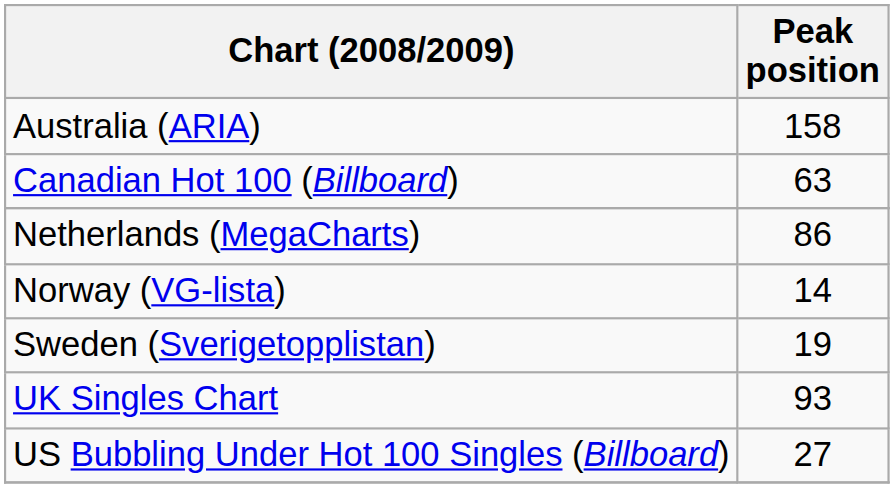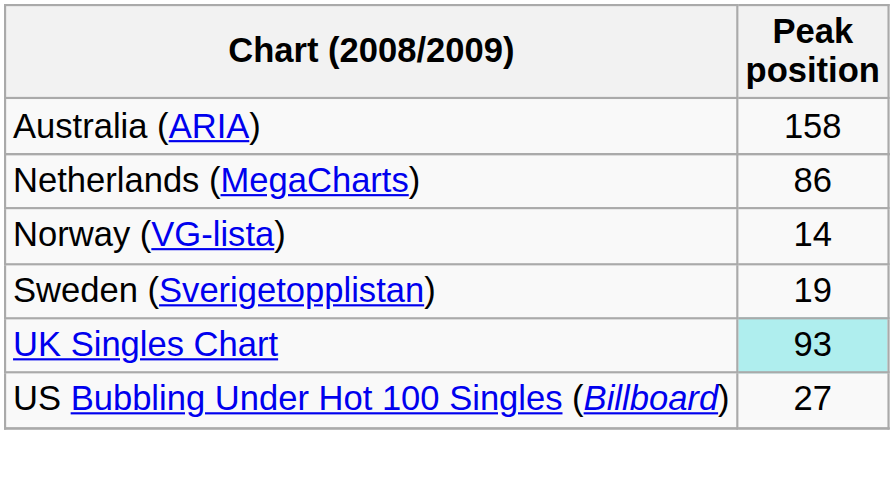- row: Canadian Hot 100 (Billboard) | 63
UK Singles Chart | Peak position: no background -> paleturquoise background
